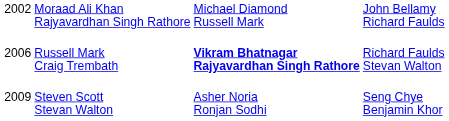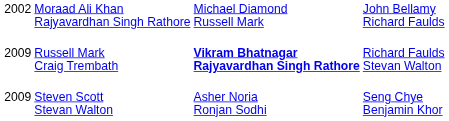Russell Mark Craig Trembath | column 1: 2006 -> 2009
